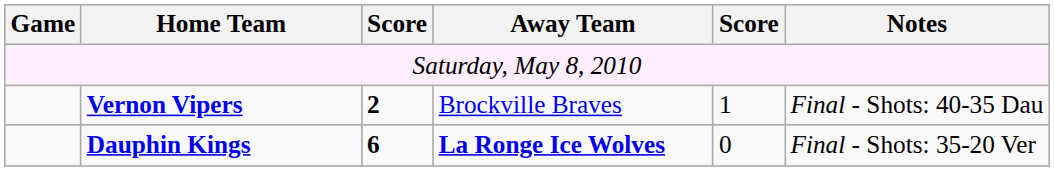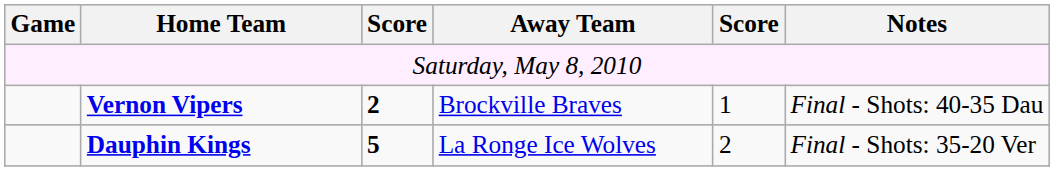Dauphin Kings | column 3: 6 -> 5
Dauphin Kings | Away Team: bold -> normal
Dauphin Kings | column 5: 0 -> 2
